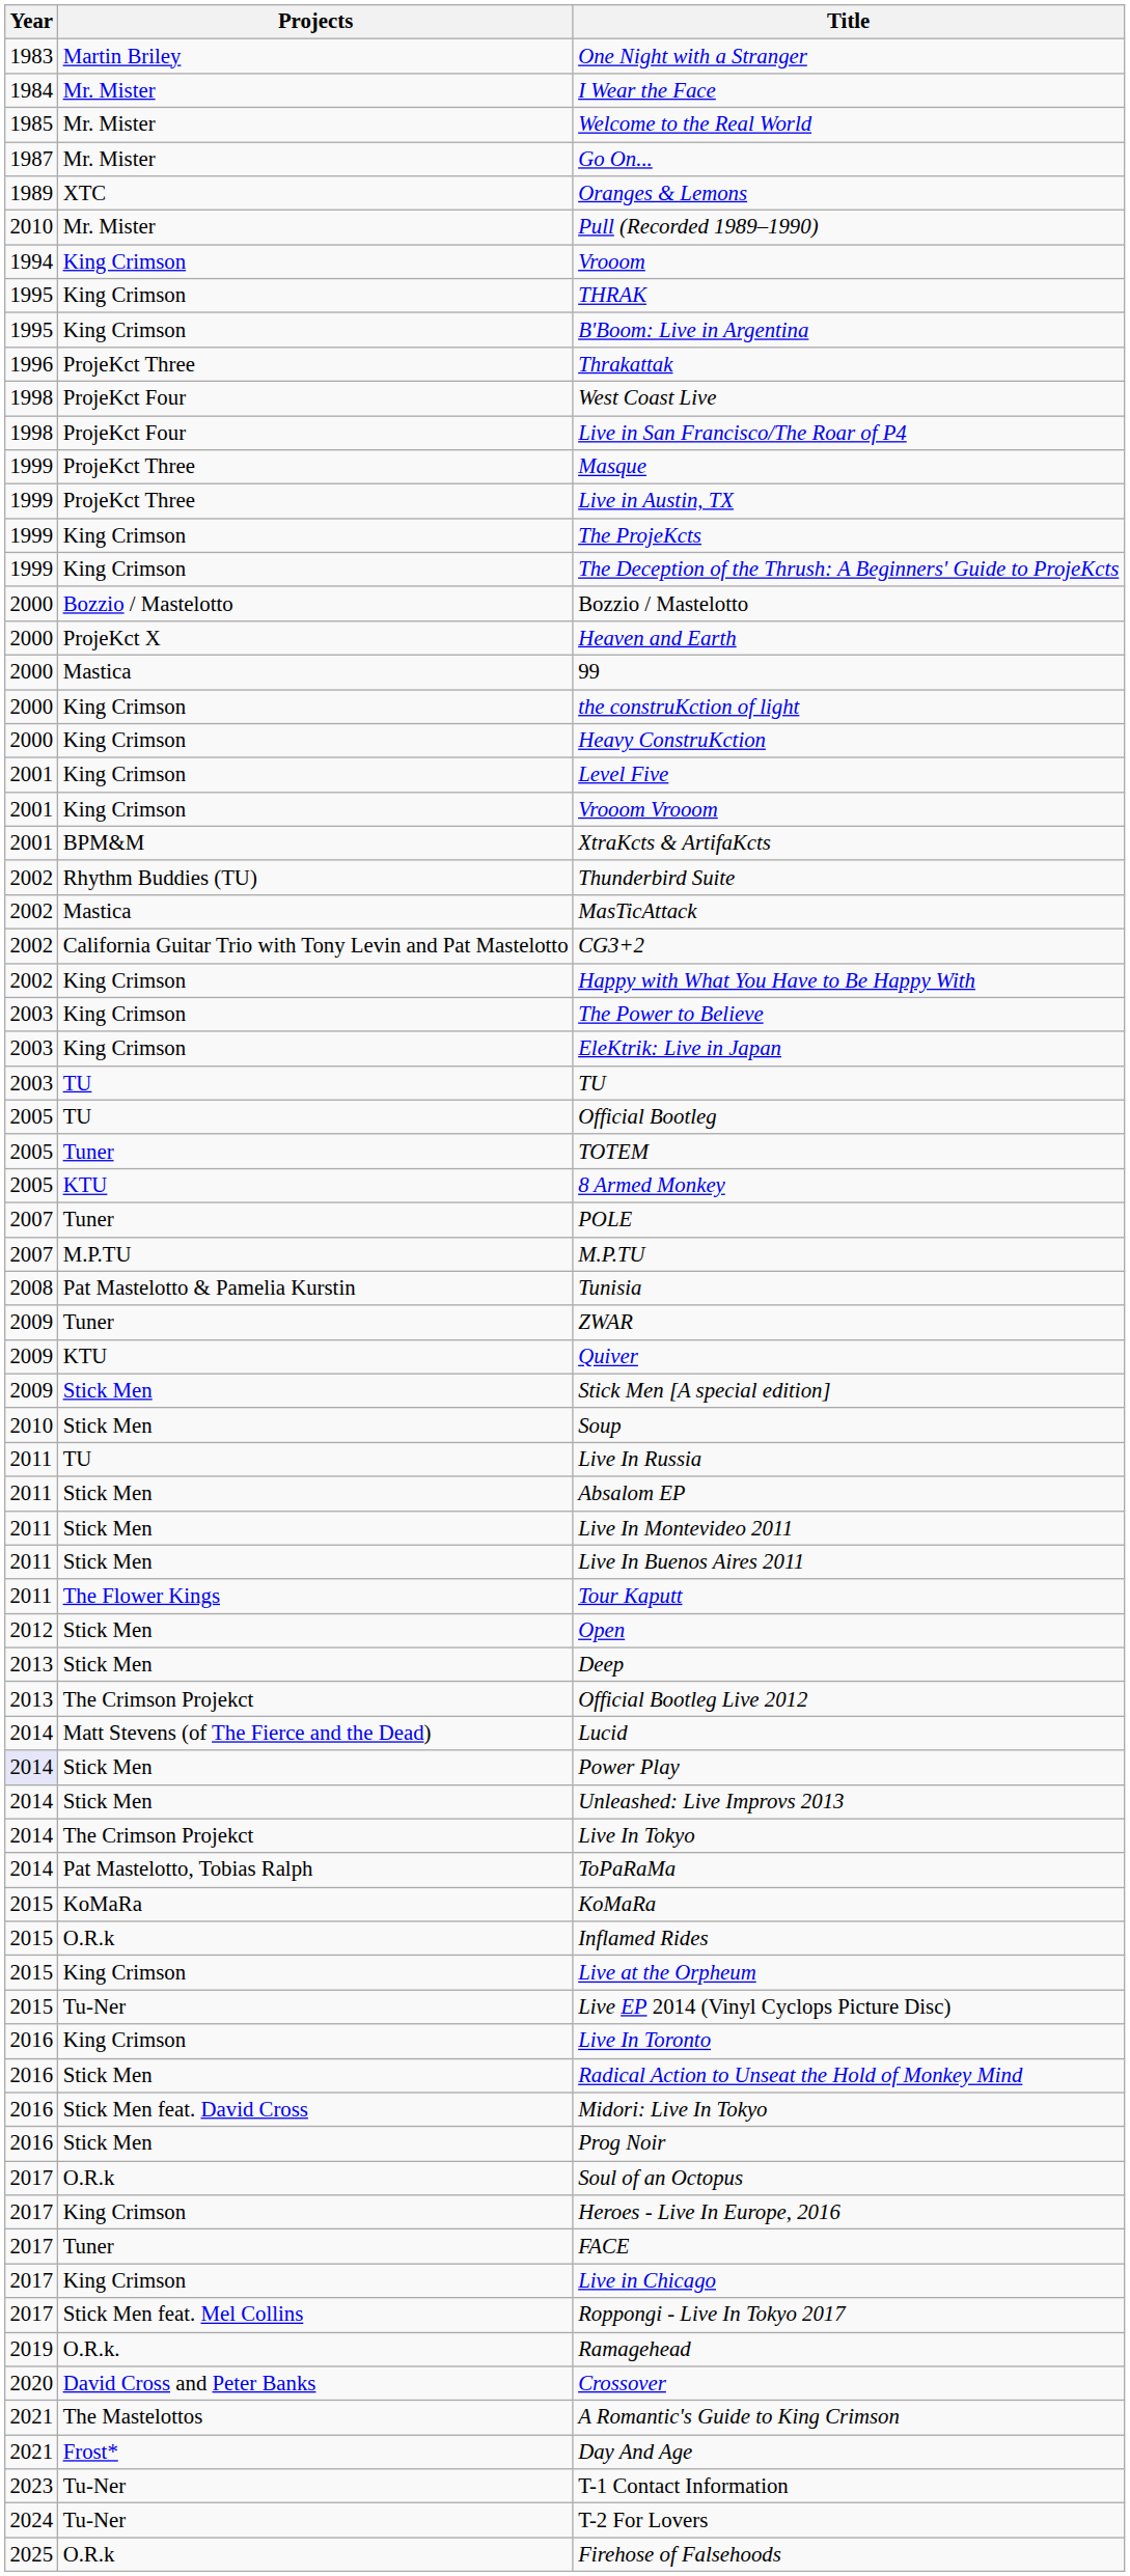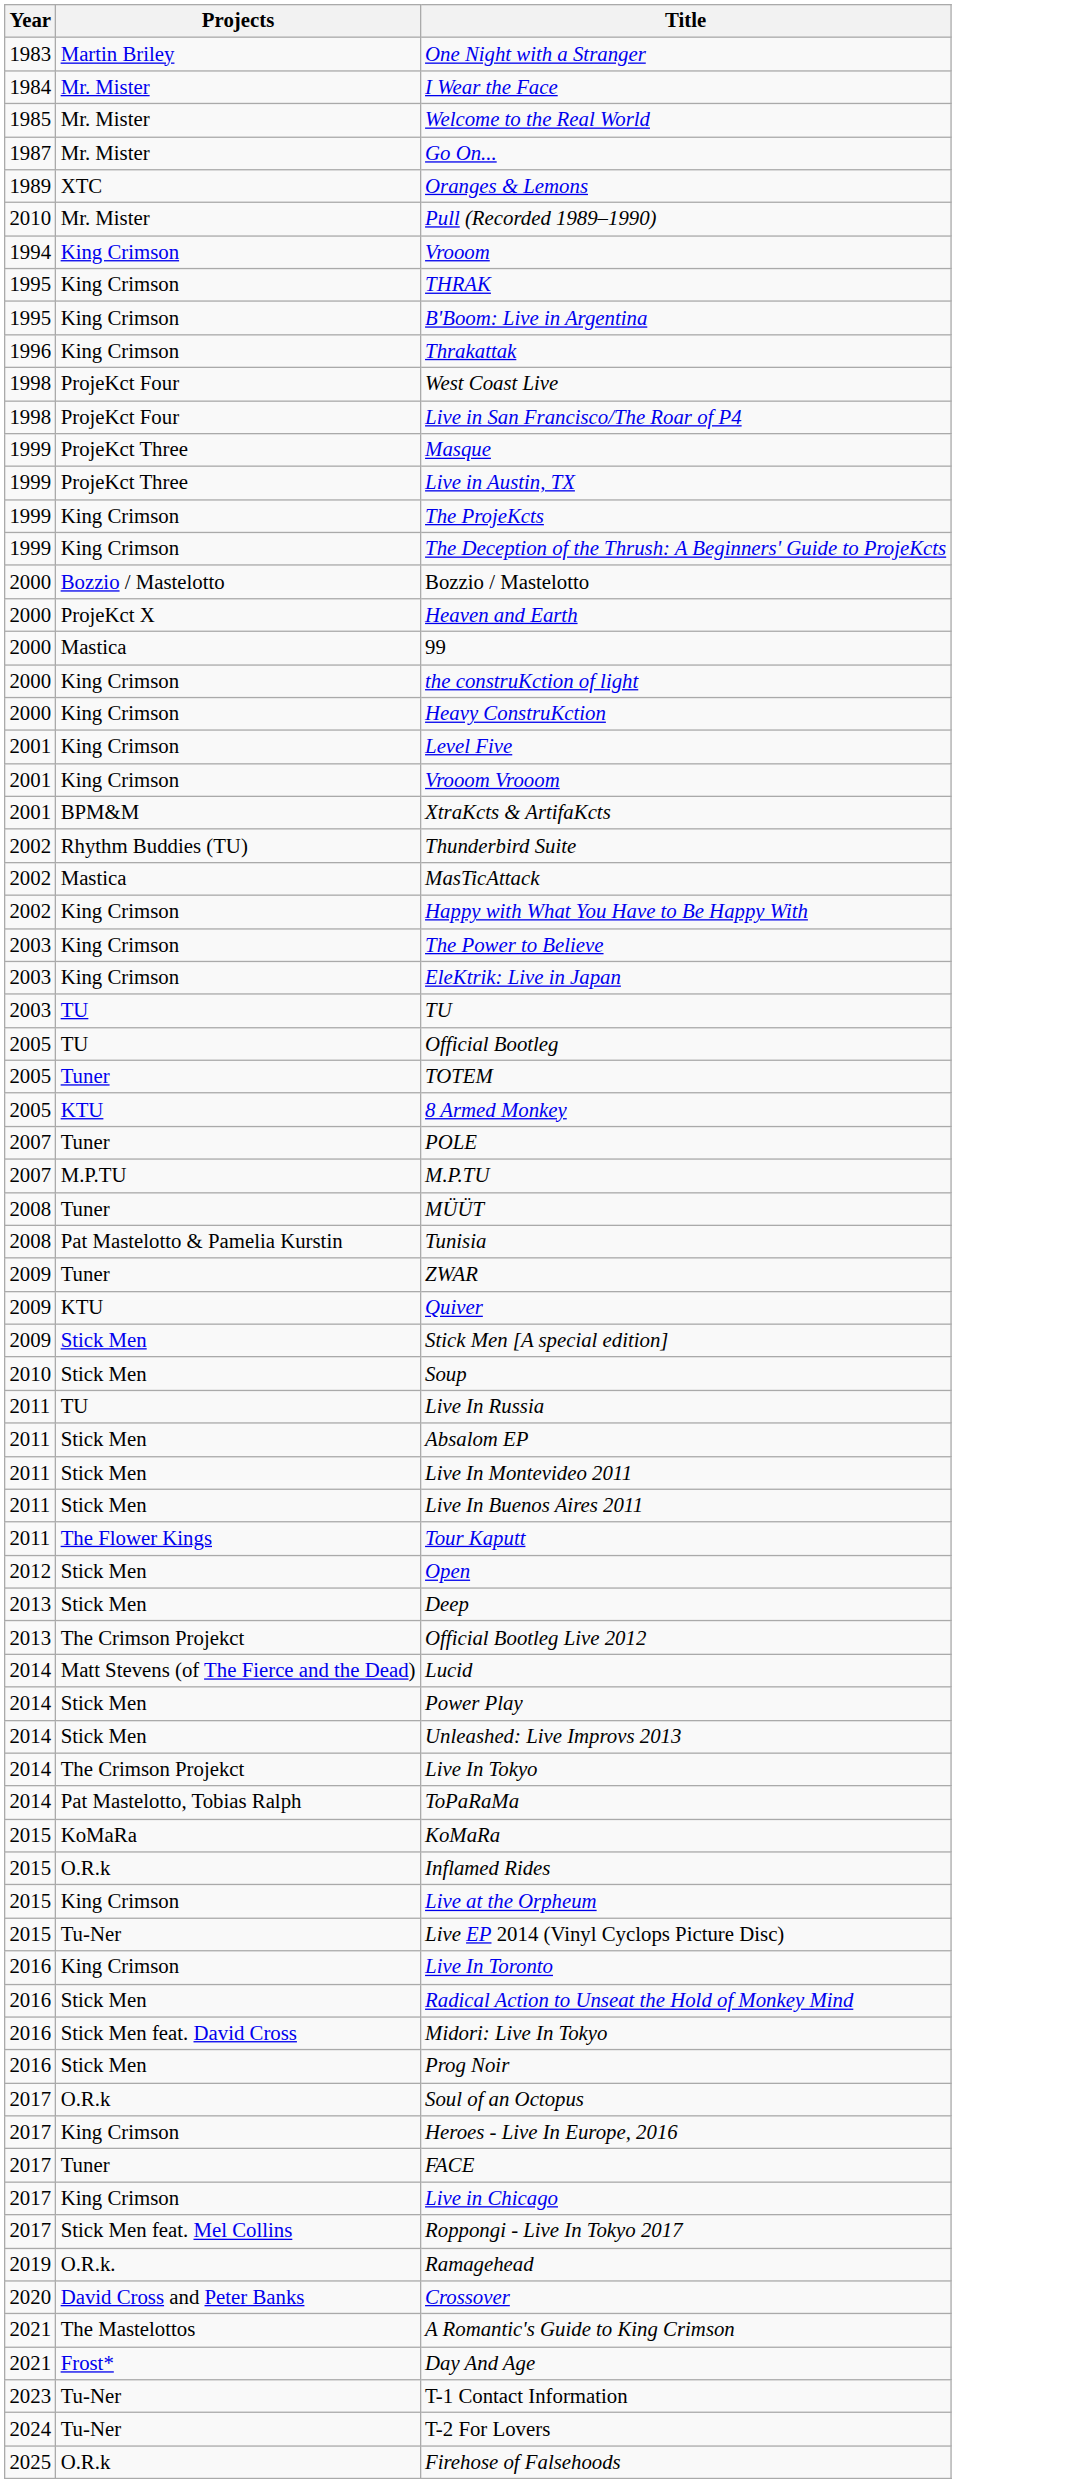Thrakattak | Projects: ProjeKct Three -> King Crimson
- row: 2002 | California Guitar Trio with Tony Levin and Pat Mastelotto | CG3+2
+ row: 2008 | Tuner | MÜÜT
Power Play | Year: lavender background -> no background
